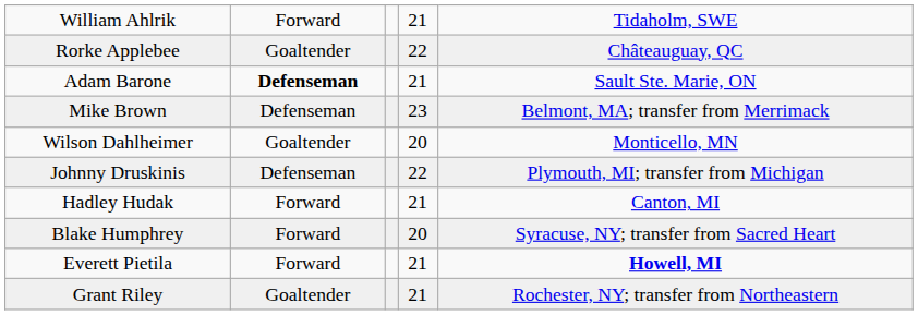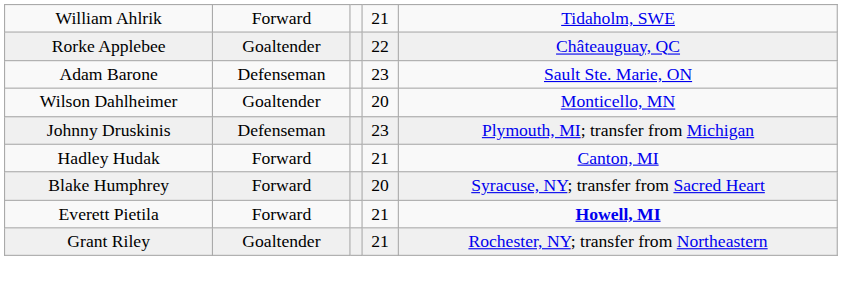Adam Barone | column 2: bold -> normal
Adam Barone | column 4: 21 -> 23
- row: Mike Brown | Defenseman | 23 | Belmont, MA; transfer from Merrimack
Johnny Druskinis | column 4: 22 -> 23
